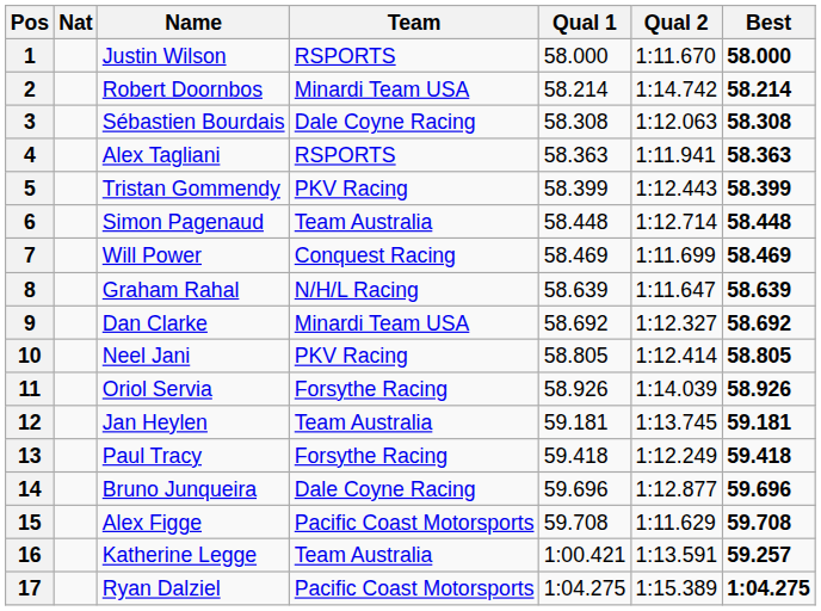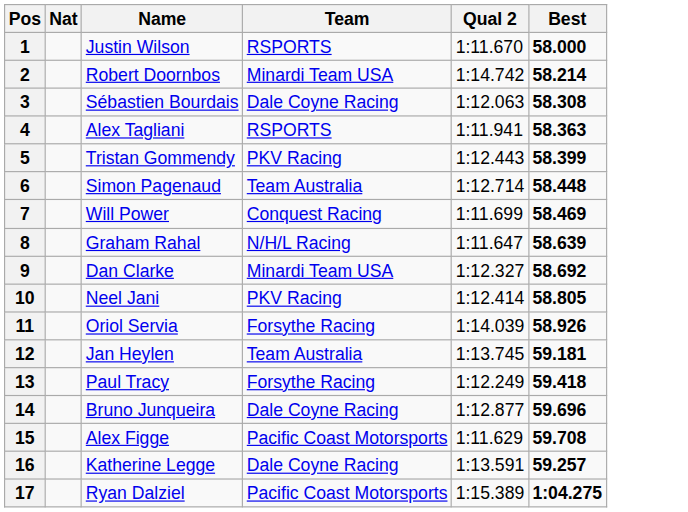- column: Qual 1 | 58.000 | 58.214 | 58.308 | 58.363 | 58.399 | 58.448 | 58.469 | 58.639 | 58.692 | 58.805 | 58.926 | 59.181 | 59.418 | 59.696 | 59.708 | 1:00.421 | 1:04.275
16 | Team: Team Australia -> Dale Coyne Racing
